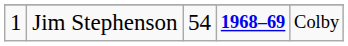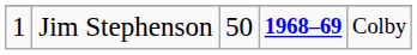Jim Stephenson | column 3: 54 -> 50
